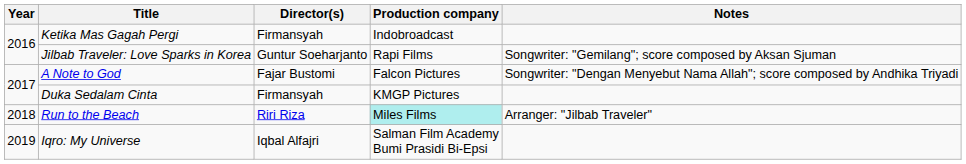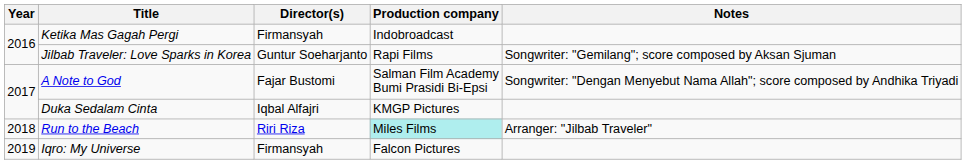A Note to God | Production company: Falcon Pictures -> Salman Film Academy Bumi Prasidi Bi-Epsi
Duka Sedalam Cinta | Director(s): Firmansyah -> Iqbal Alfajri
Iqro: My Universe | Director(s): Iqbal Alfajri -> Firmansyah
Iqro: My Universe | Production company: Salman Film Academy Bumi Prasidi Bi-Epsi -> Falcon Pictures
